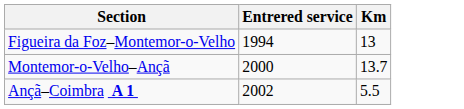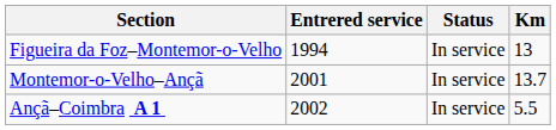+ column: Status | In service | In service | In service
Montemor-o-Velho–Ançã | Entrered service: 2000 -> 2001
